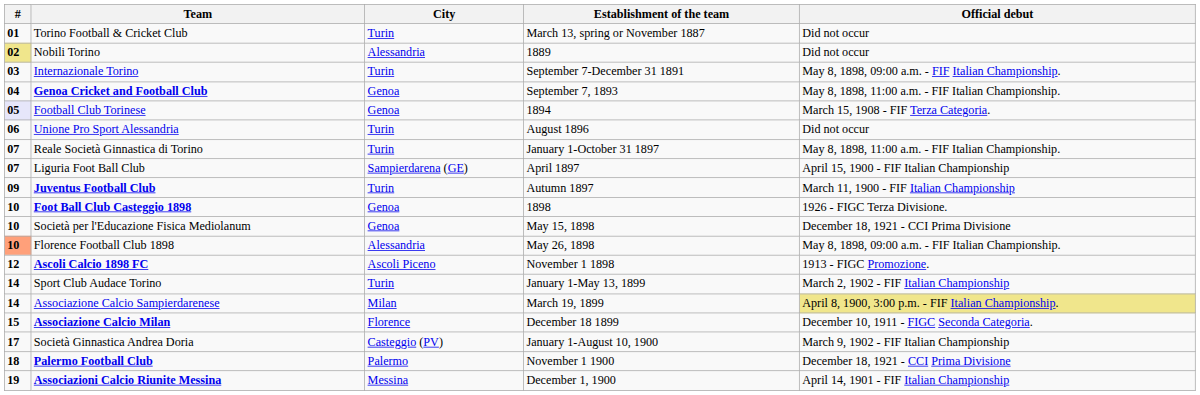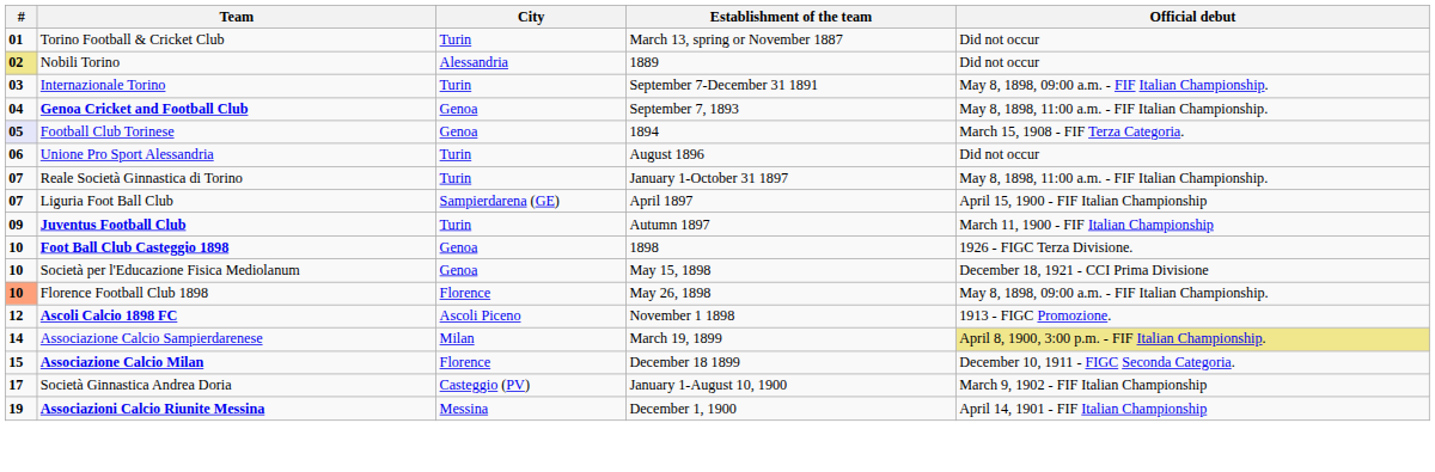Florence Football Club 1898 | City: Alessandria -> Florence
- row: 14 | Sport Club Audace Torino | Turin | January 1-May 13, 1899 | March 2, 1902 - FIF Italian Championship
- row: 18 | Palermo Football Club | Palermo | November 1 1900 | December 18, 1921 - CCI Prima Divisione
